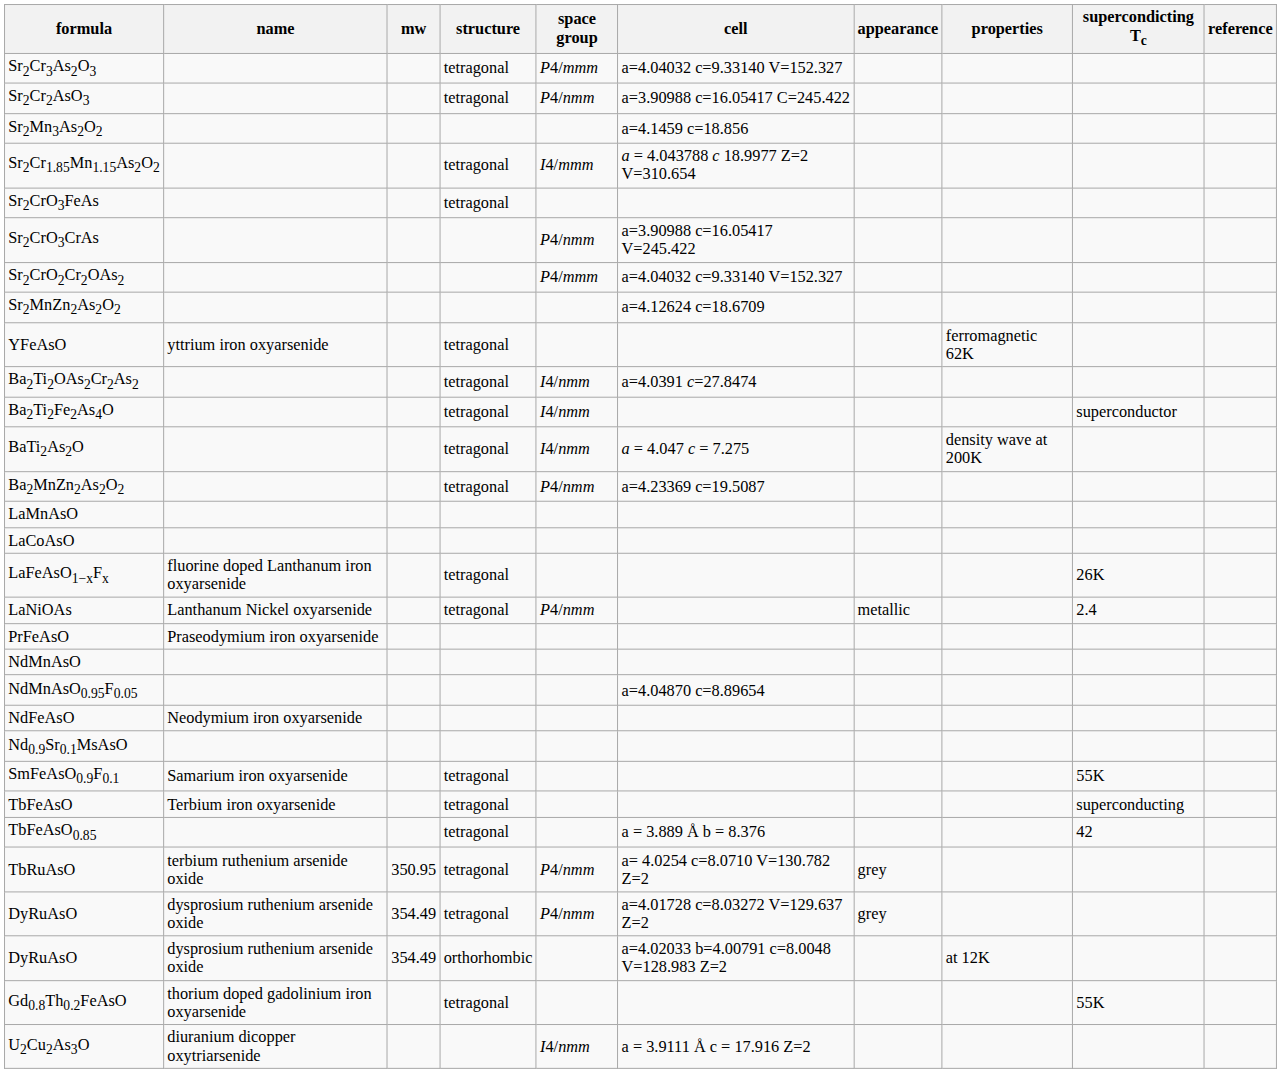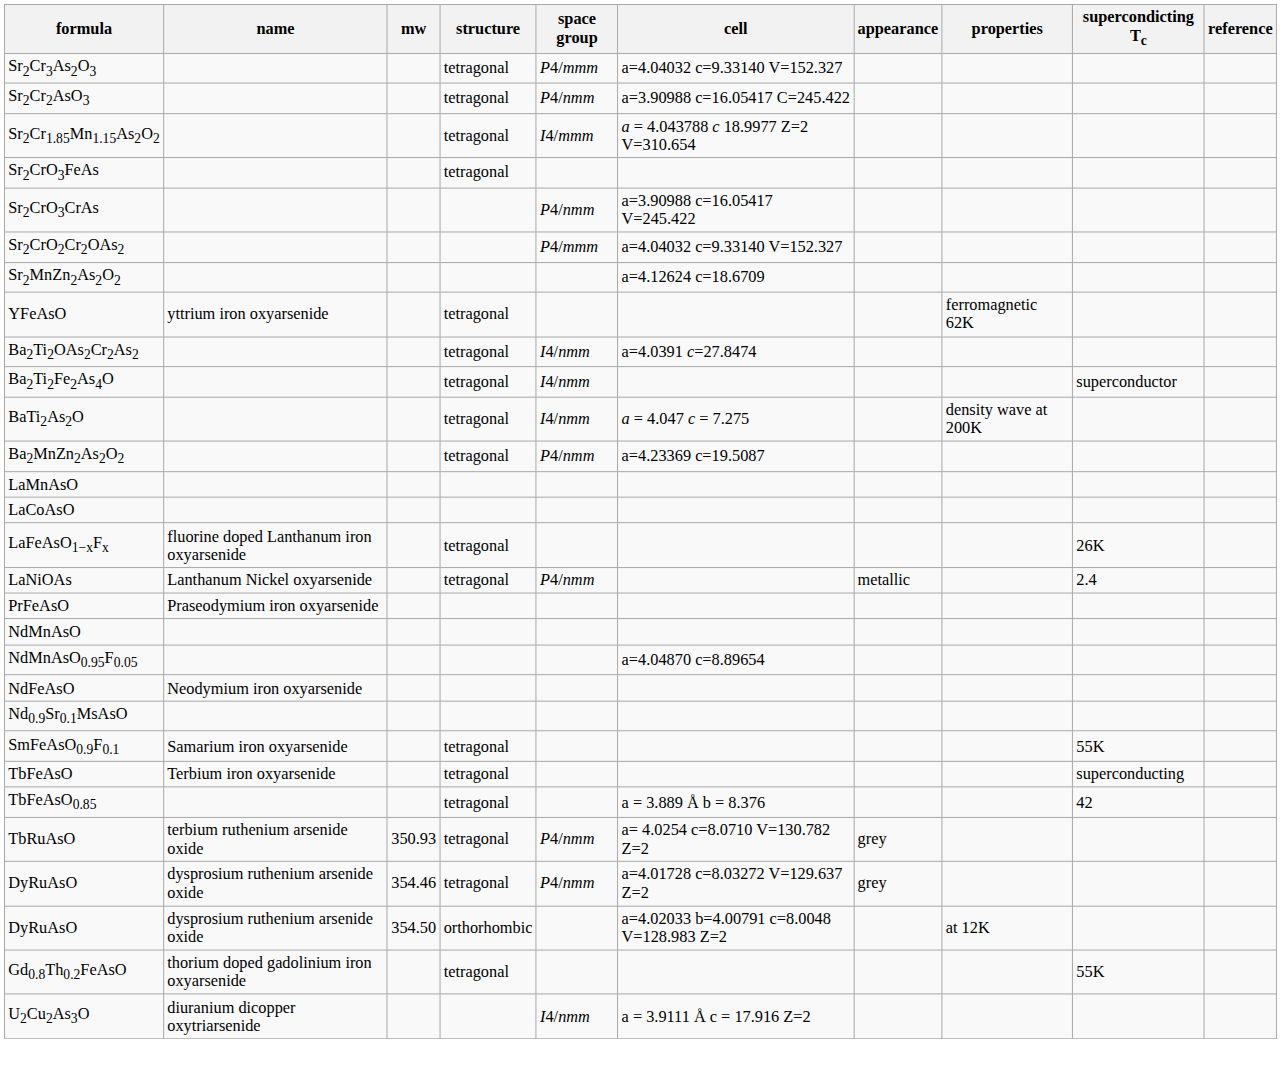- row: Sr2Mn3As2O2 | a=4.1459 c=18.856
TbRuAsO | mw: 350.95 -> 350.93
DyRuAsO / tetragonal | mw: 354.49 -> 354.46
DyRuAsO / orthorhombic | mw: 354.49 -> 354.50
